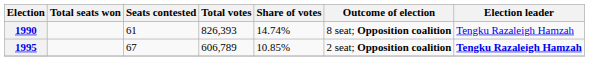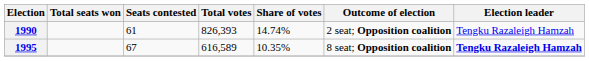1990 | Outcome of election: 8 seat; Opposition coalition -> 2 seat; Opposition coalition
1995 | Total votes: 606,789 -> 616,589
1995 | Share of votes: 10.85% -> 10.35%
1995 | Outcome of election: 2 seat; Opposition coalition -> 8 seat; Opposition coalition
